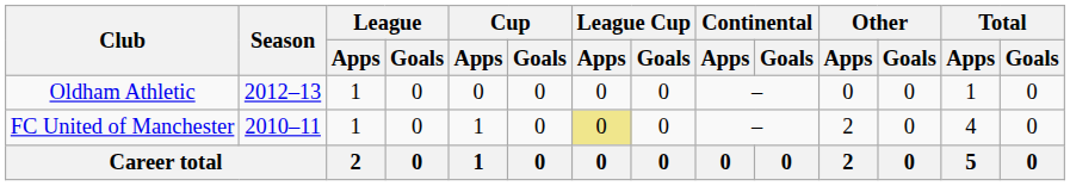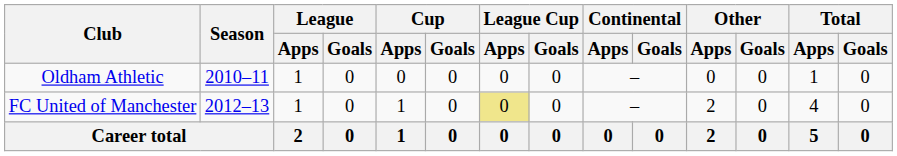Oldham Athletic | Season: 2012–13 -> 2010–11
FC United of Manchester | Season: 2010–11 -> 2012–13
